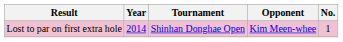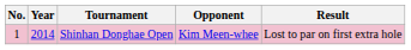columns swapped: No. <-> Result
